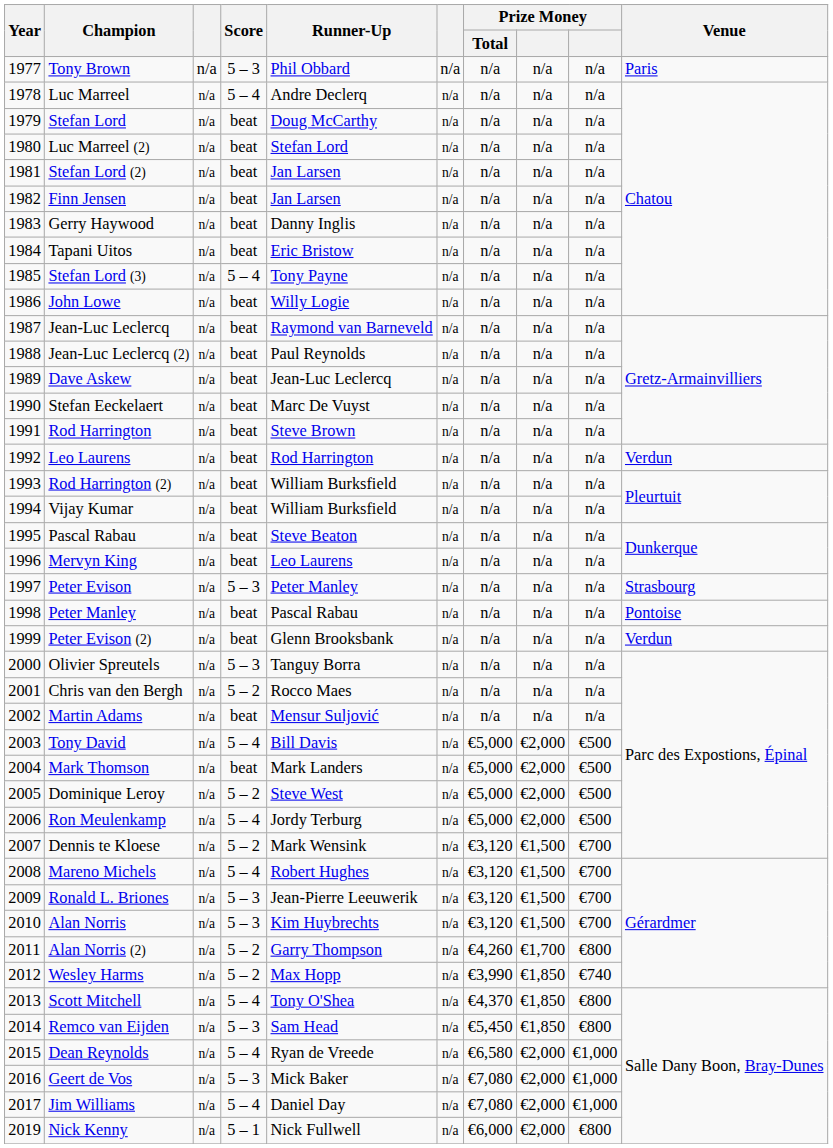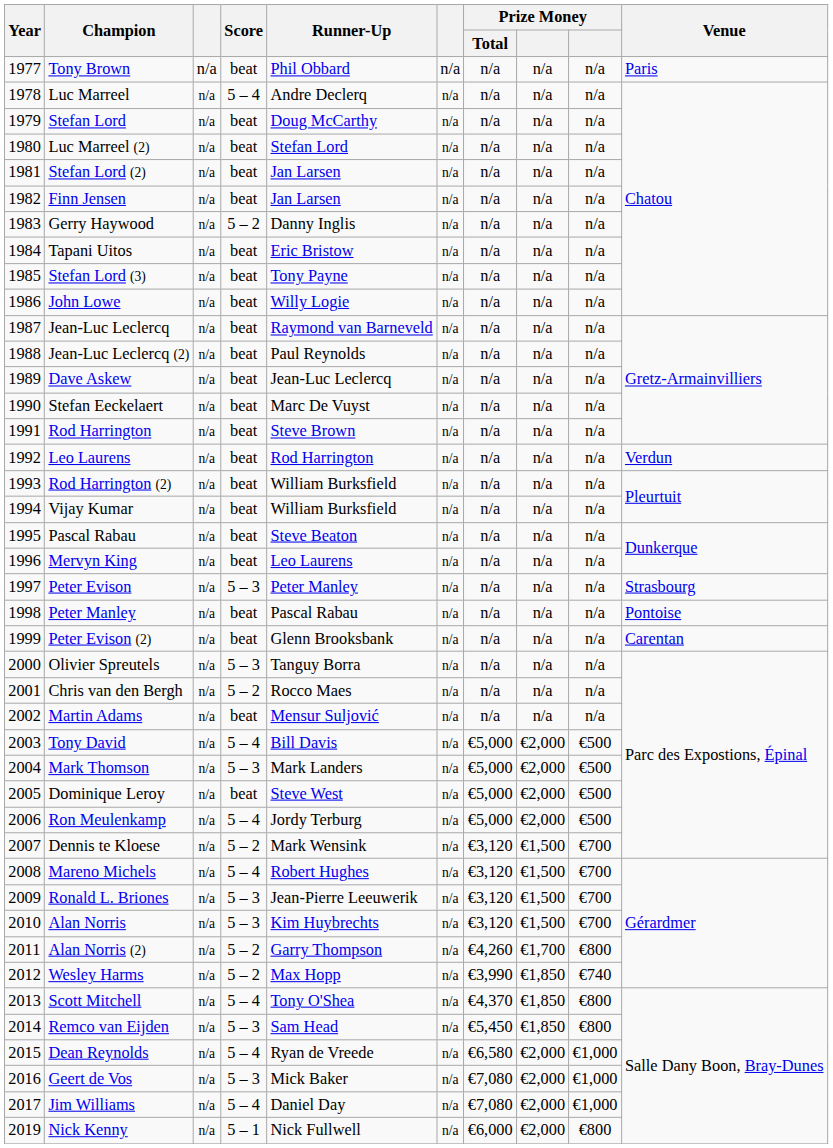Tony Brown | Score: 5 – 3 -> beat
Gerry Haywood | Score: beat -> 5 – 2
Stefan Lord (3) | Score: 5 – 4 -> beat
Peter Evison (2) | Venue: Verdun -> Carentan
Mark Thomson | Score: beat -> 5 – 3
Dominique Leroy | Score: 5 – 2 -> beat
